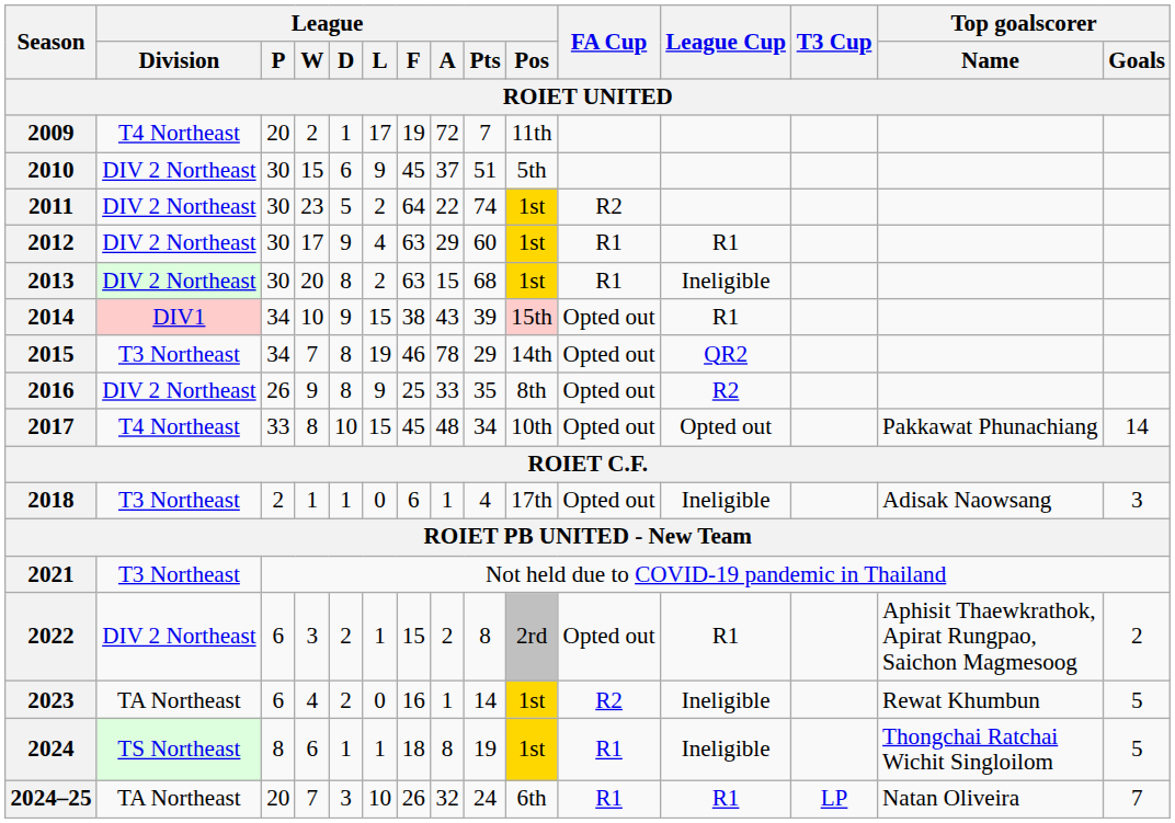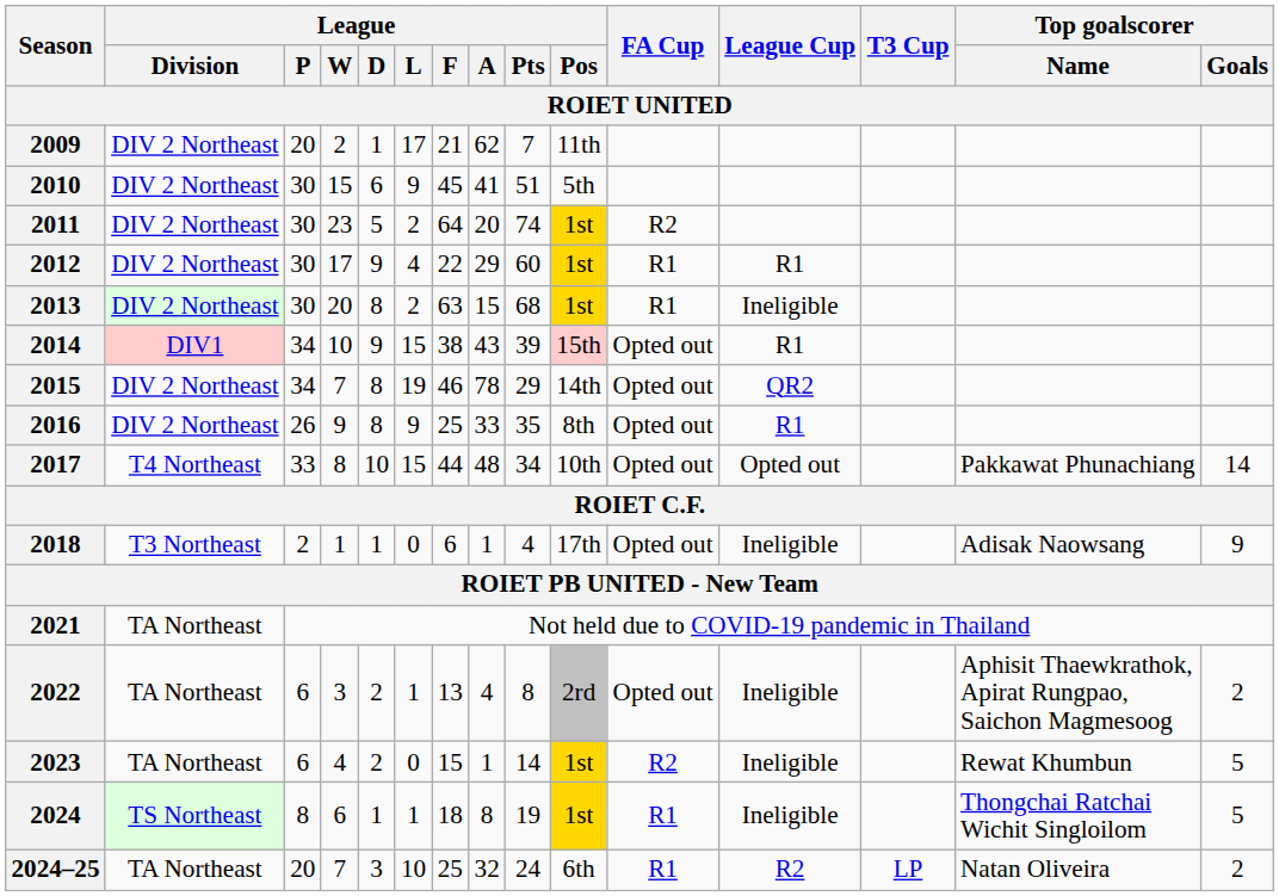2009 | League / Division: T4 Northeast -> DIV 2 Northeast
2009 | League / F: 19 -> 21
2009 | League / A: 72 -> 62
2010 | League / A: 37 -> 41
2011 | League / A: 22 -> 20
2012 | League / F: 63 -> 22
2015 | League / Division: T3 Northeast -> DIV 2 Northeast
2016 | League Cup: R2 -> R1
2017 | League / F: 45 -> 44
2018 | Top goalscorer / Goals: 3 -> 9
2021 | League / Division: T3 Northeast -> TA Northeast
2022 | League / Division: DIV 2 Northeast -> TA Northeast
2022 | League / F: 15 -> 13
2022 | League / A: 2 -> 4
2022 | League Cup: R1 -> Ineligible
2023 | League / F: 16 -> 15
2024–25 | League / F: 26 -> 25
2024–25 | League Cup: R1 -> R2
2024–25 | Top goalscorer / Goals: 7 -> 2
